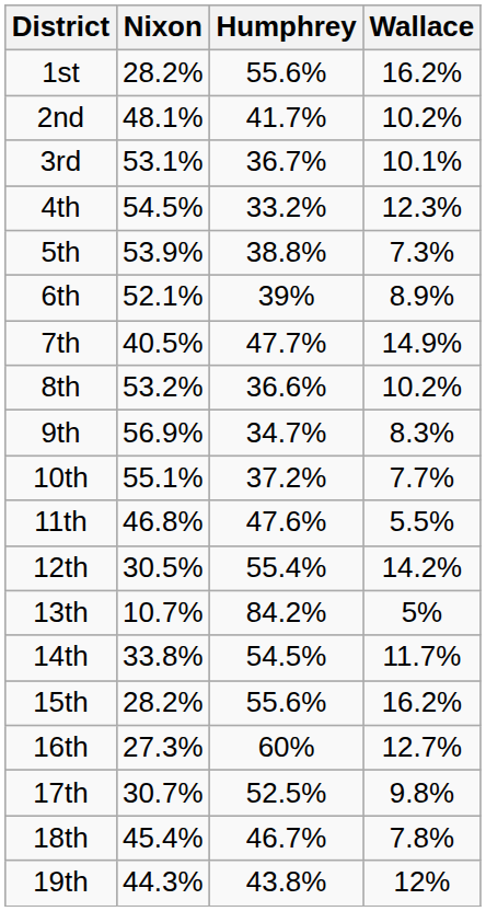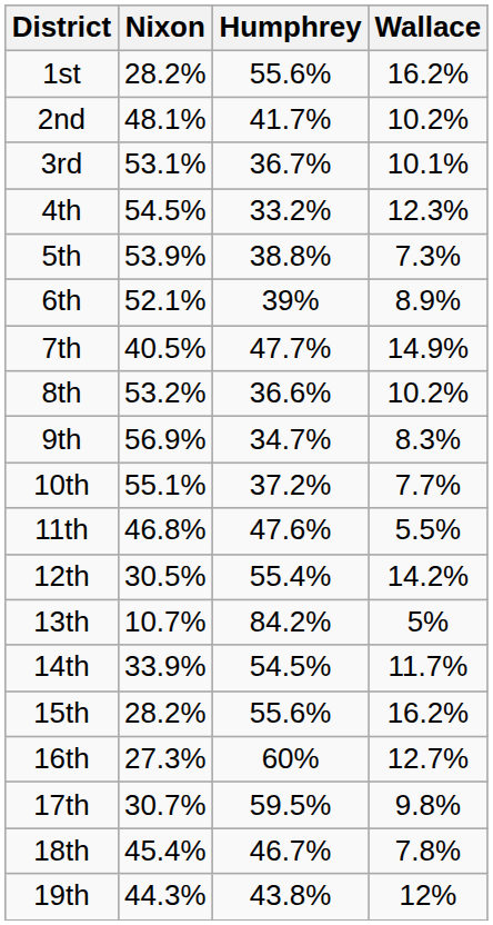14th | Nixon: 33.8% -> 33.9%
17th | Humphrey: 52.5% -> 59.5%
